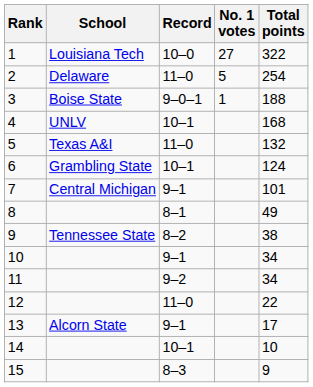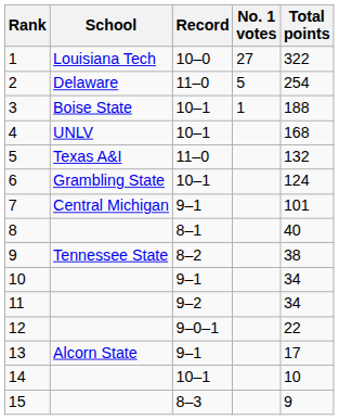3 | Record: 9–0–1 -> 10–1
8 | Total points: 49 -> 40
12 | Record: 11–0 -> 9–0–1
